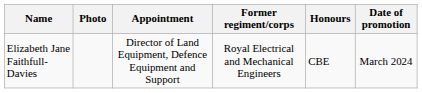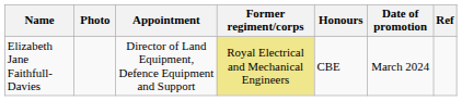+ column: Ref
Elizabeth Jane Faithfull-Davies | Former regiment/corps: no background -> khaki background
